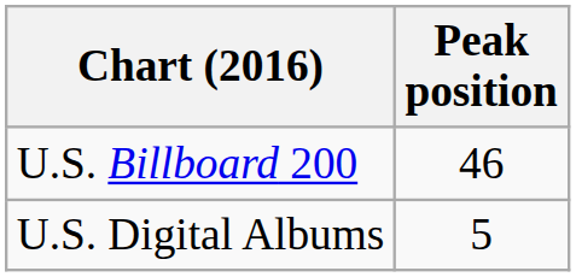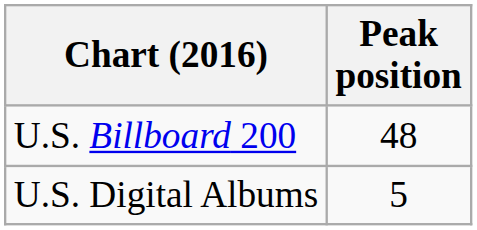U.S. Billboard 200 | Peak position: 46 -> 48
